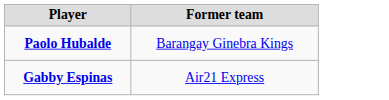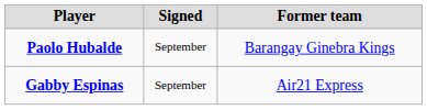+ column: Signed | September | September
